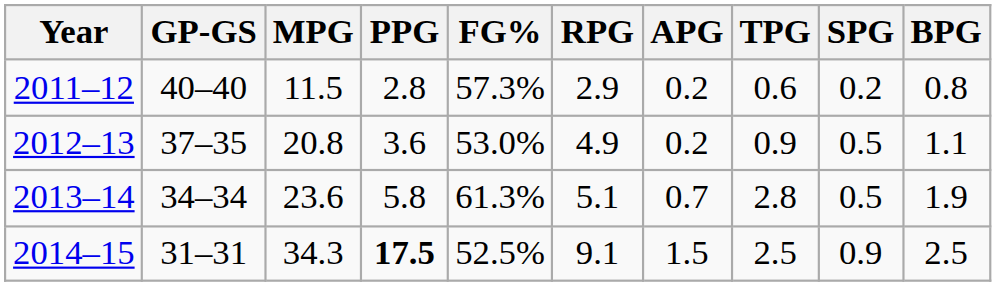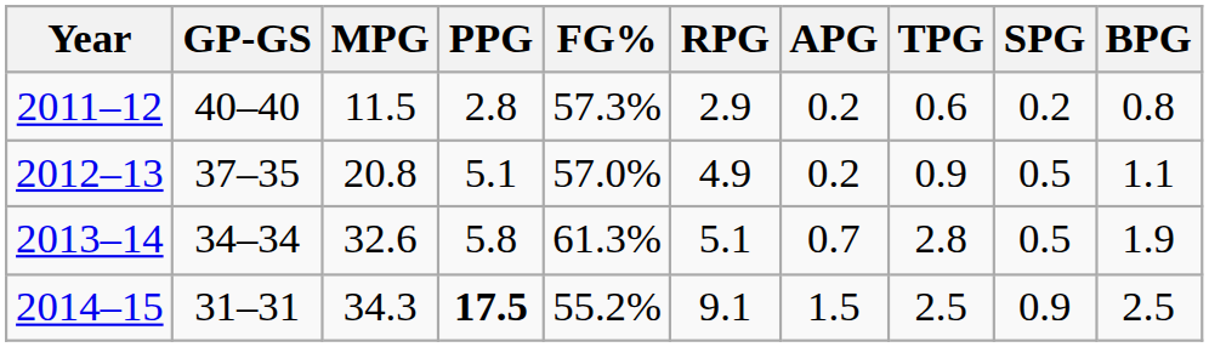2012–13 | PPG: 3.6 -> 5.1
2012–13 | FG%: 53.0% -> 57.0%
2013–14 | MPG: 23.6 -> 32.6
2014–15 | FG%: 52.5% -> 55.2%
